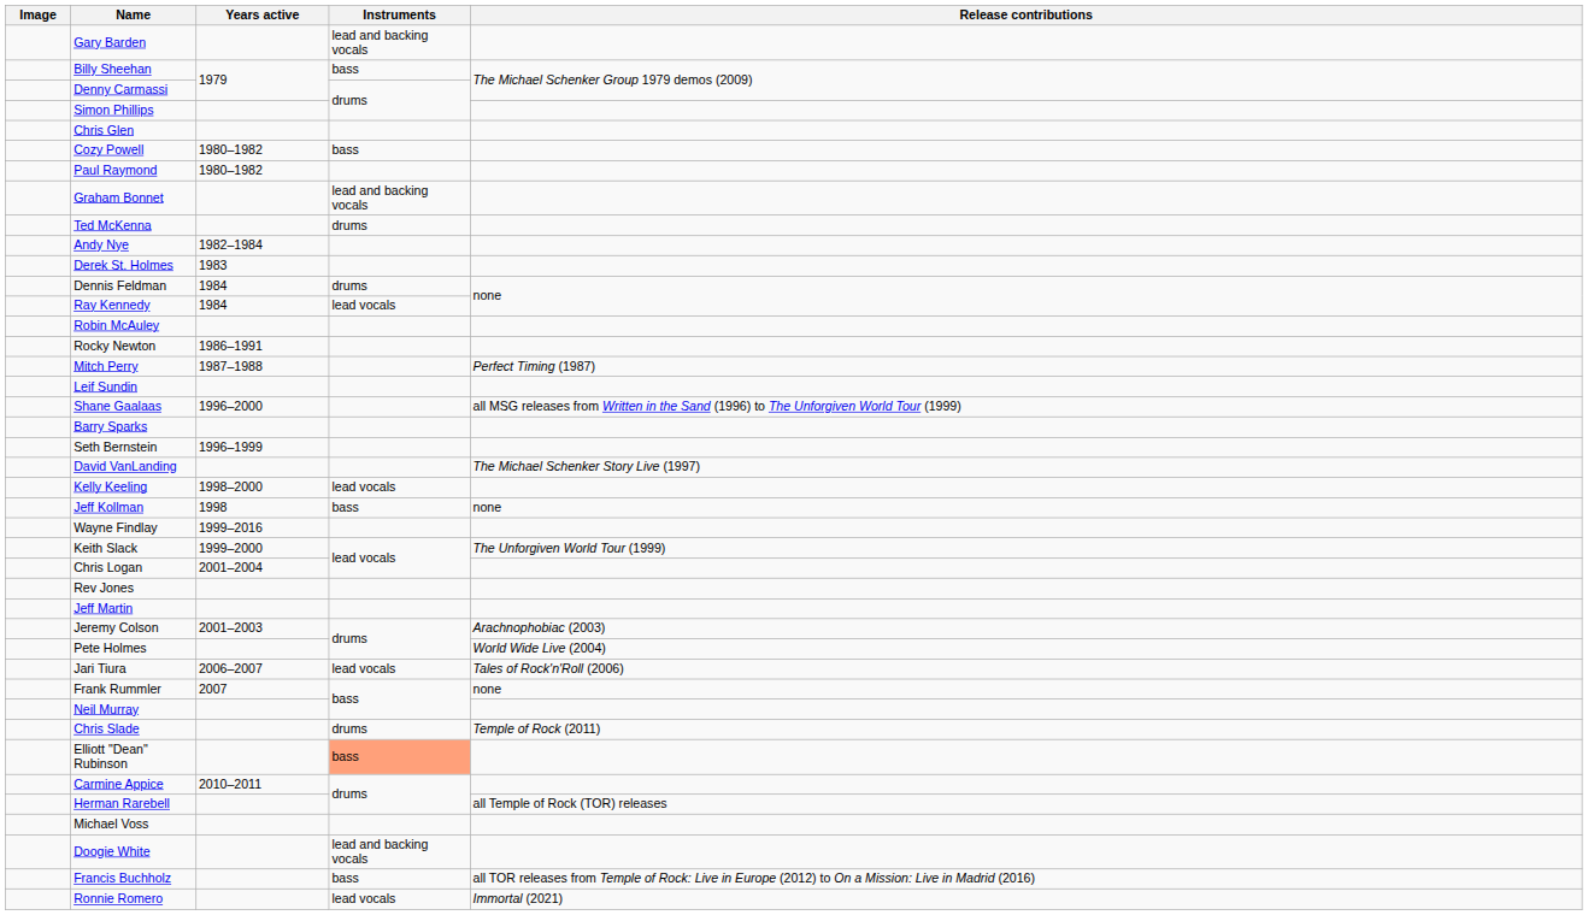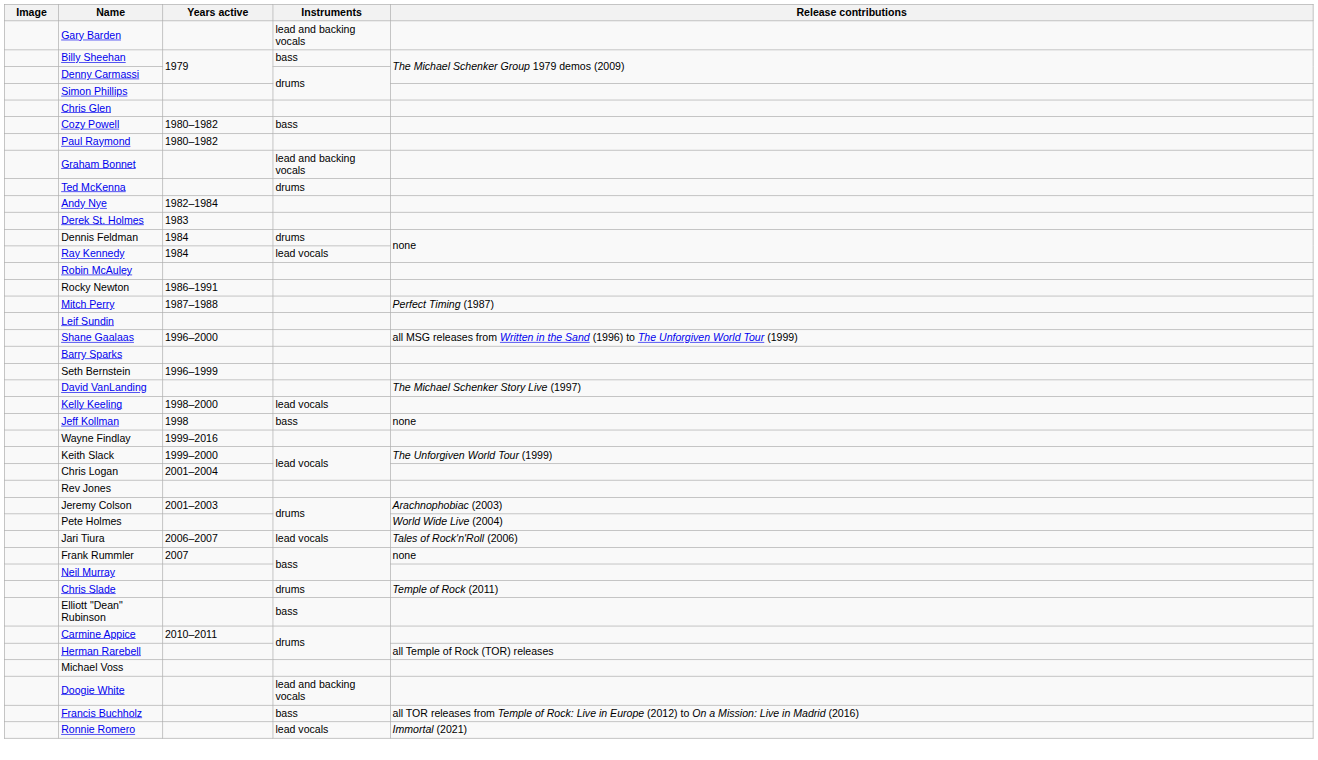- row: Jeff Martin
Elliott "Dean" Rubinson | Instruments: lightsalmon background -> no background
